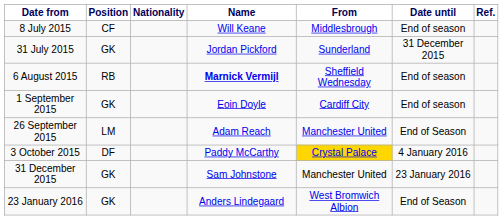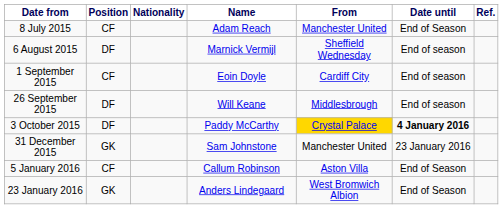8 July 2015 | Name: Will Keane -> Adam Reach
8 July 2015 | From: Middlesbrough -> Manchester United
8 July 2015 | Date until: End of season -> End of Season
- row: 31 July 2015 | GK | Jordan Pickford | Sunderland | 31 December 2015
6 August 2015 | Position: RB -> DF
6 August 2015 | Name: bold -> normal
1 September 2015 | Position: GK -> CF
26 September 2015 | Position: LM -> DF
26 September 2015 | Name: Adam Reach -> Will Keane
26 September 2015 | From: Manchester United -> Middlesbrough
26 September 2015 | Date until: End of Season -> End of season
3 October 2015 | Date until: normal -> bold
+ row: 5 January 2016 | CF | Callum Robinson | Aston Villa | End of Season
